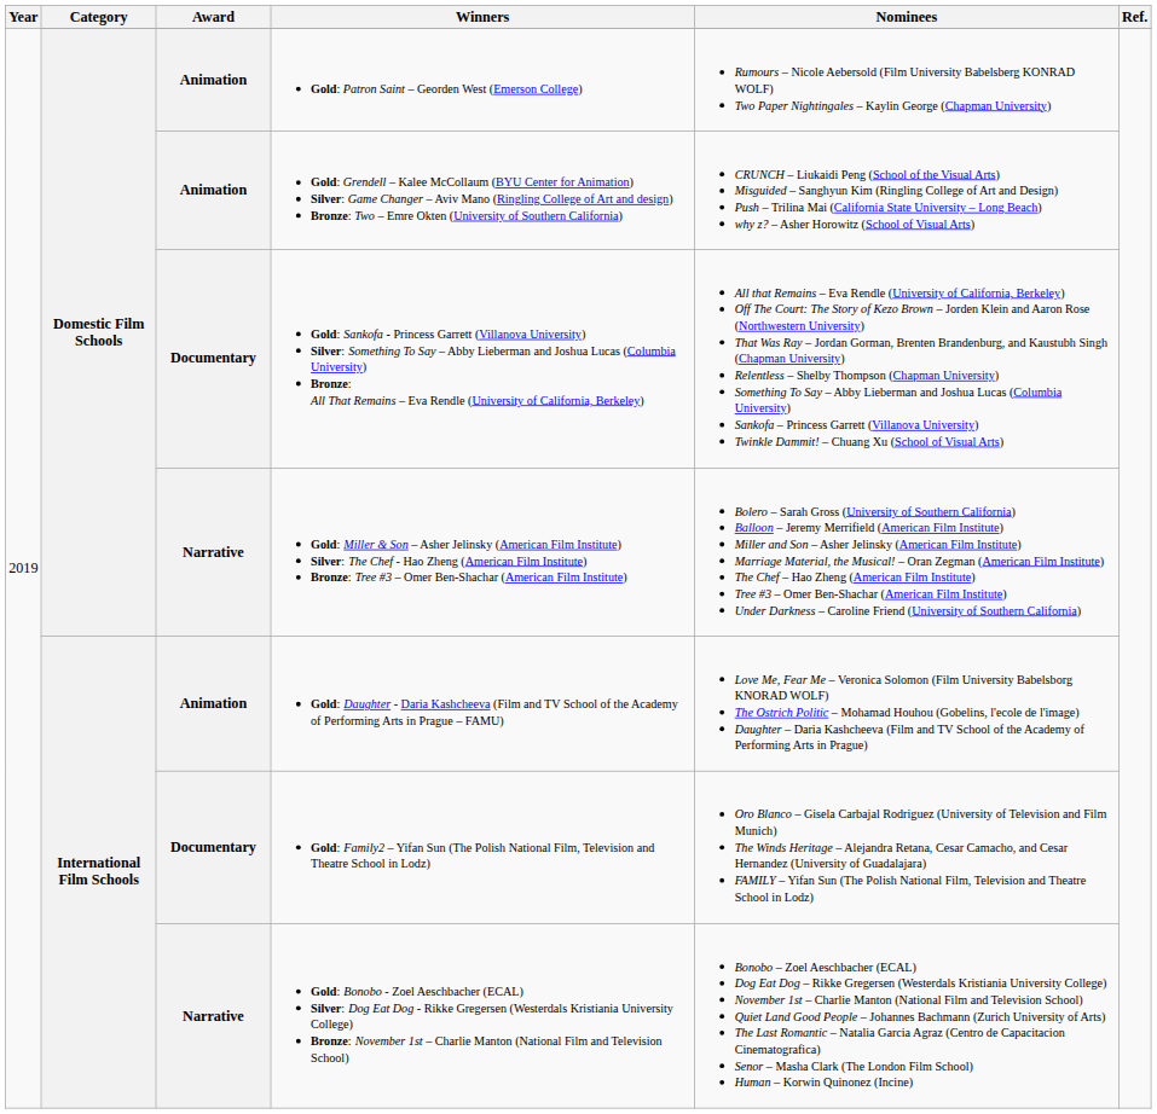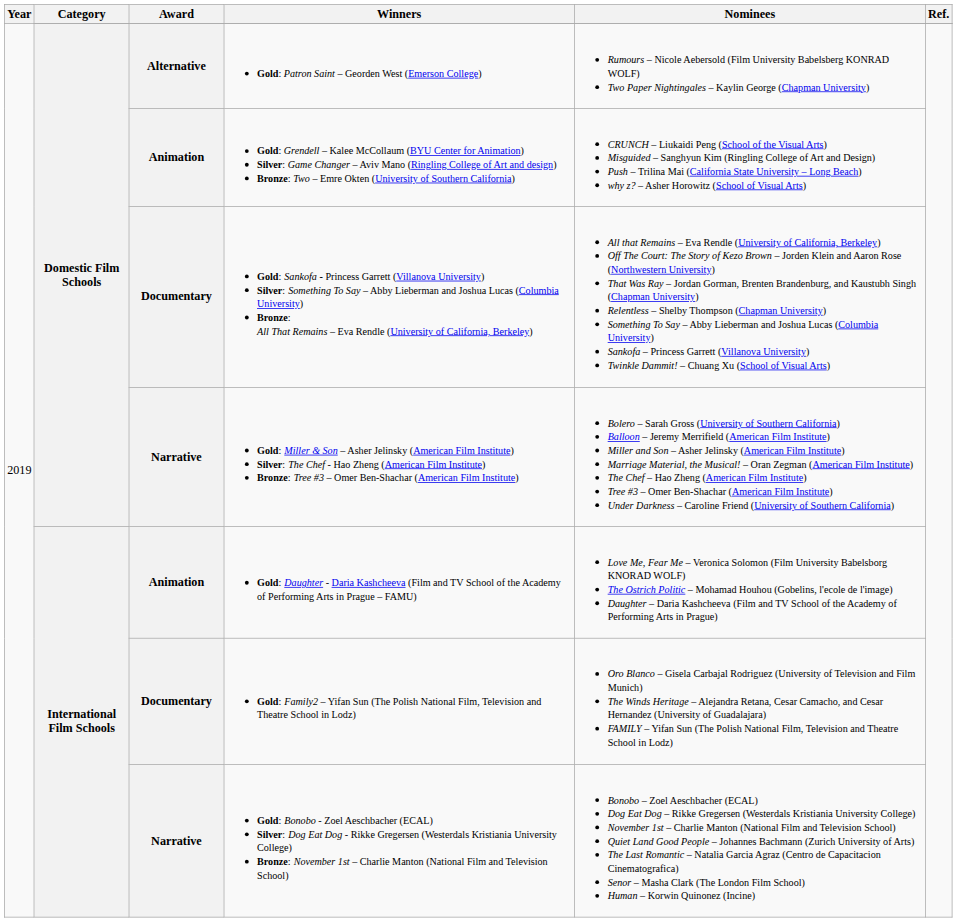Gold: Patron Saint – Georden West (Emerson College) | Award: Animation -> Alternative
